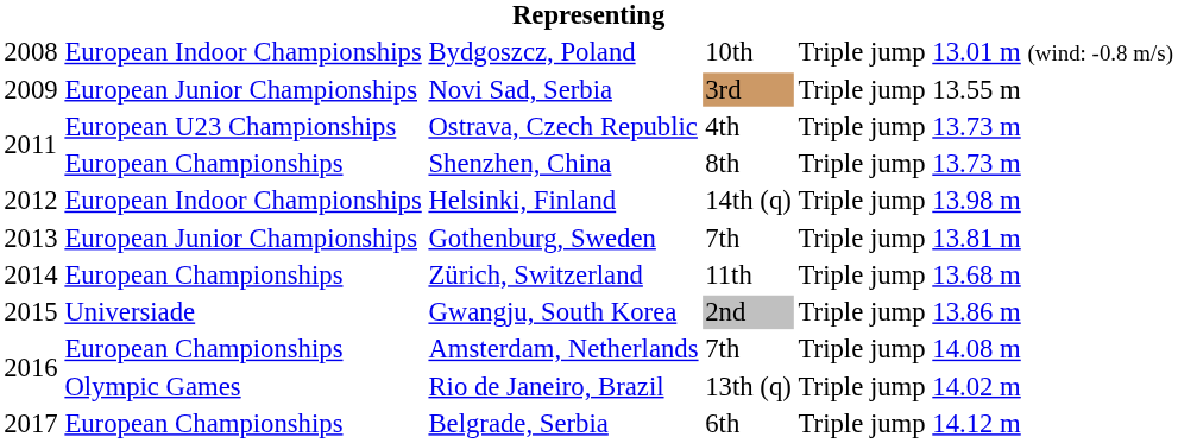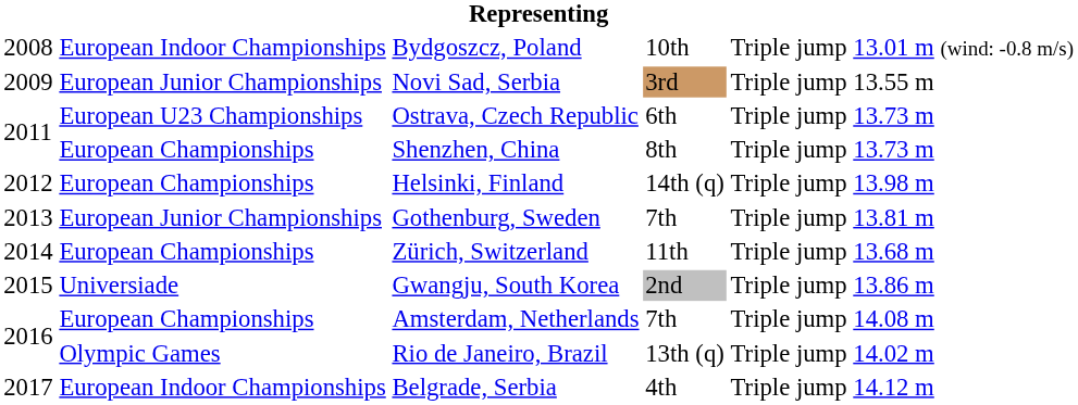Ostrava, Czech Republic | column 4: 4th -> 6th
Helsinki, Finland | column 2: European Indoor Championships -> European Championships
Belgrade, Serbia | column 2: European Championships -> European Indoor Championships
Belgrade, Serbia | column 4: 6th -> 4th
